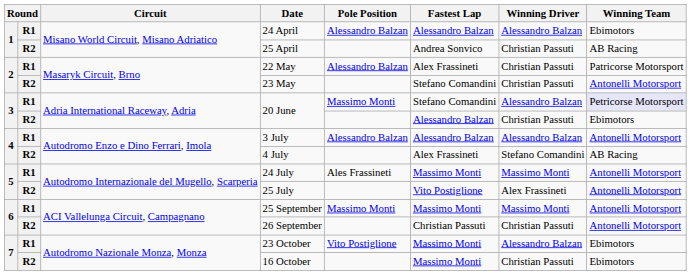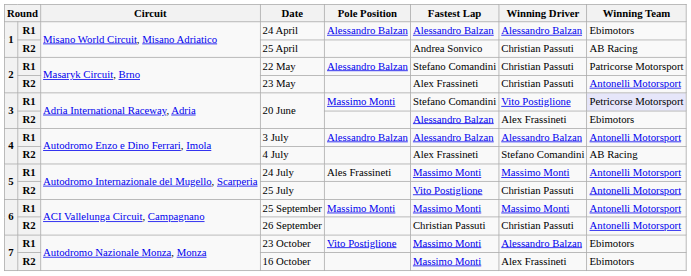22 May | Fastest Lap: Alex Frassineti -> Stefano Comandini
23 May | Fastest Lap: Stefano Comandini -> Alex Frassineti
R1 / 20 June | Winning Driver: Alessandro Balzan -> Vito Postiglione
R2 / 20 June | Winning Driver: Christian Passuti -> Alex Frassineti
25 July | Winning Driver: Alex Frassineti -> Christian Passuti
16 October | Winning Driver: Christian Passuti -> Alex Frassineti
